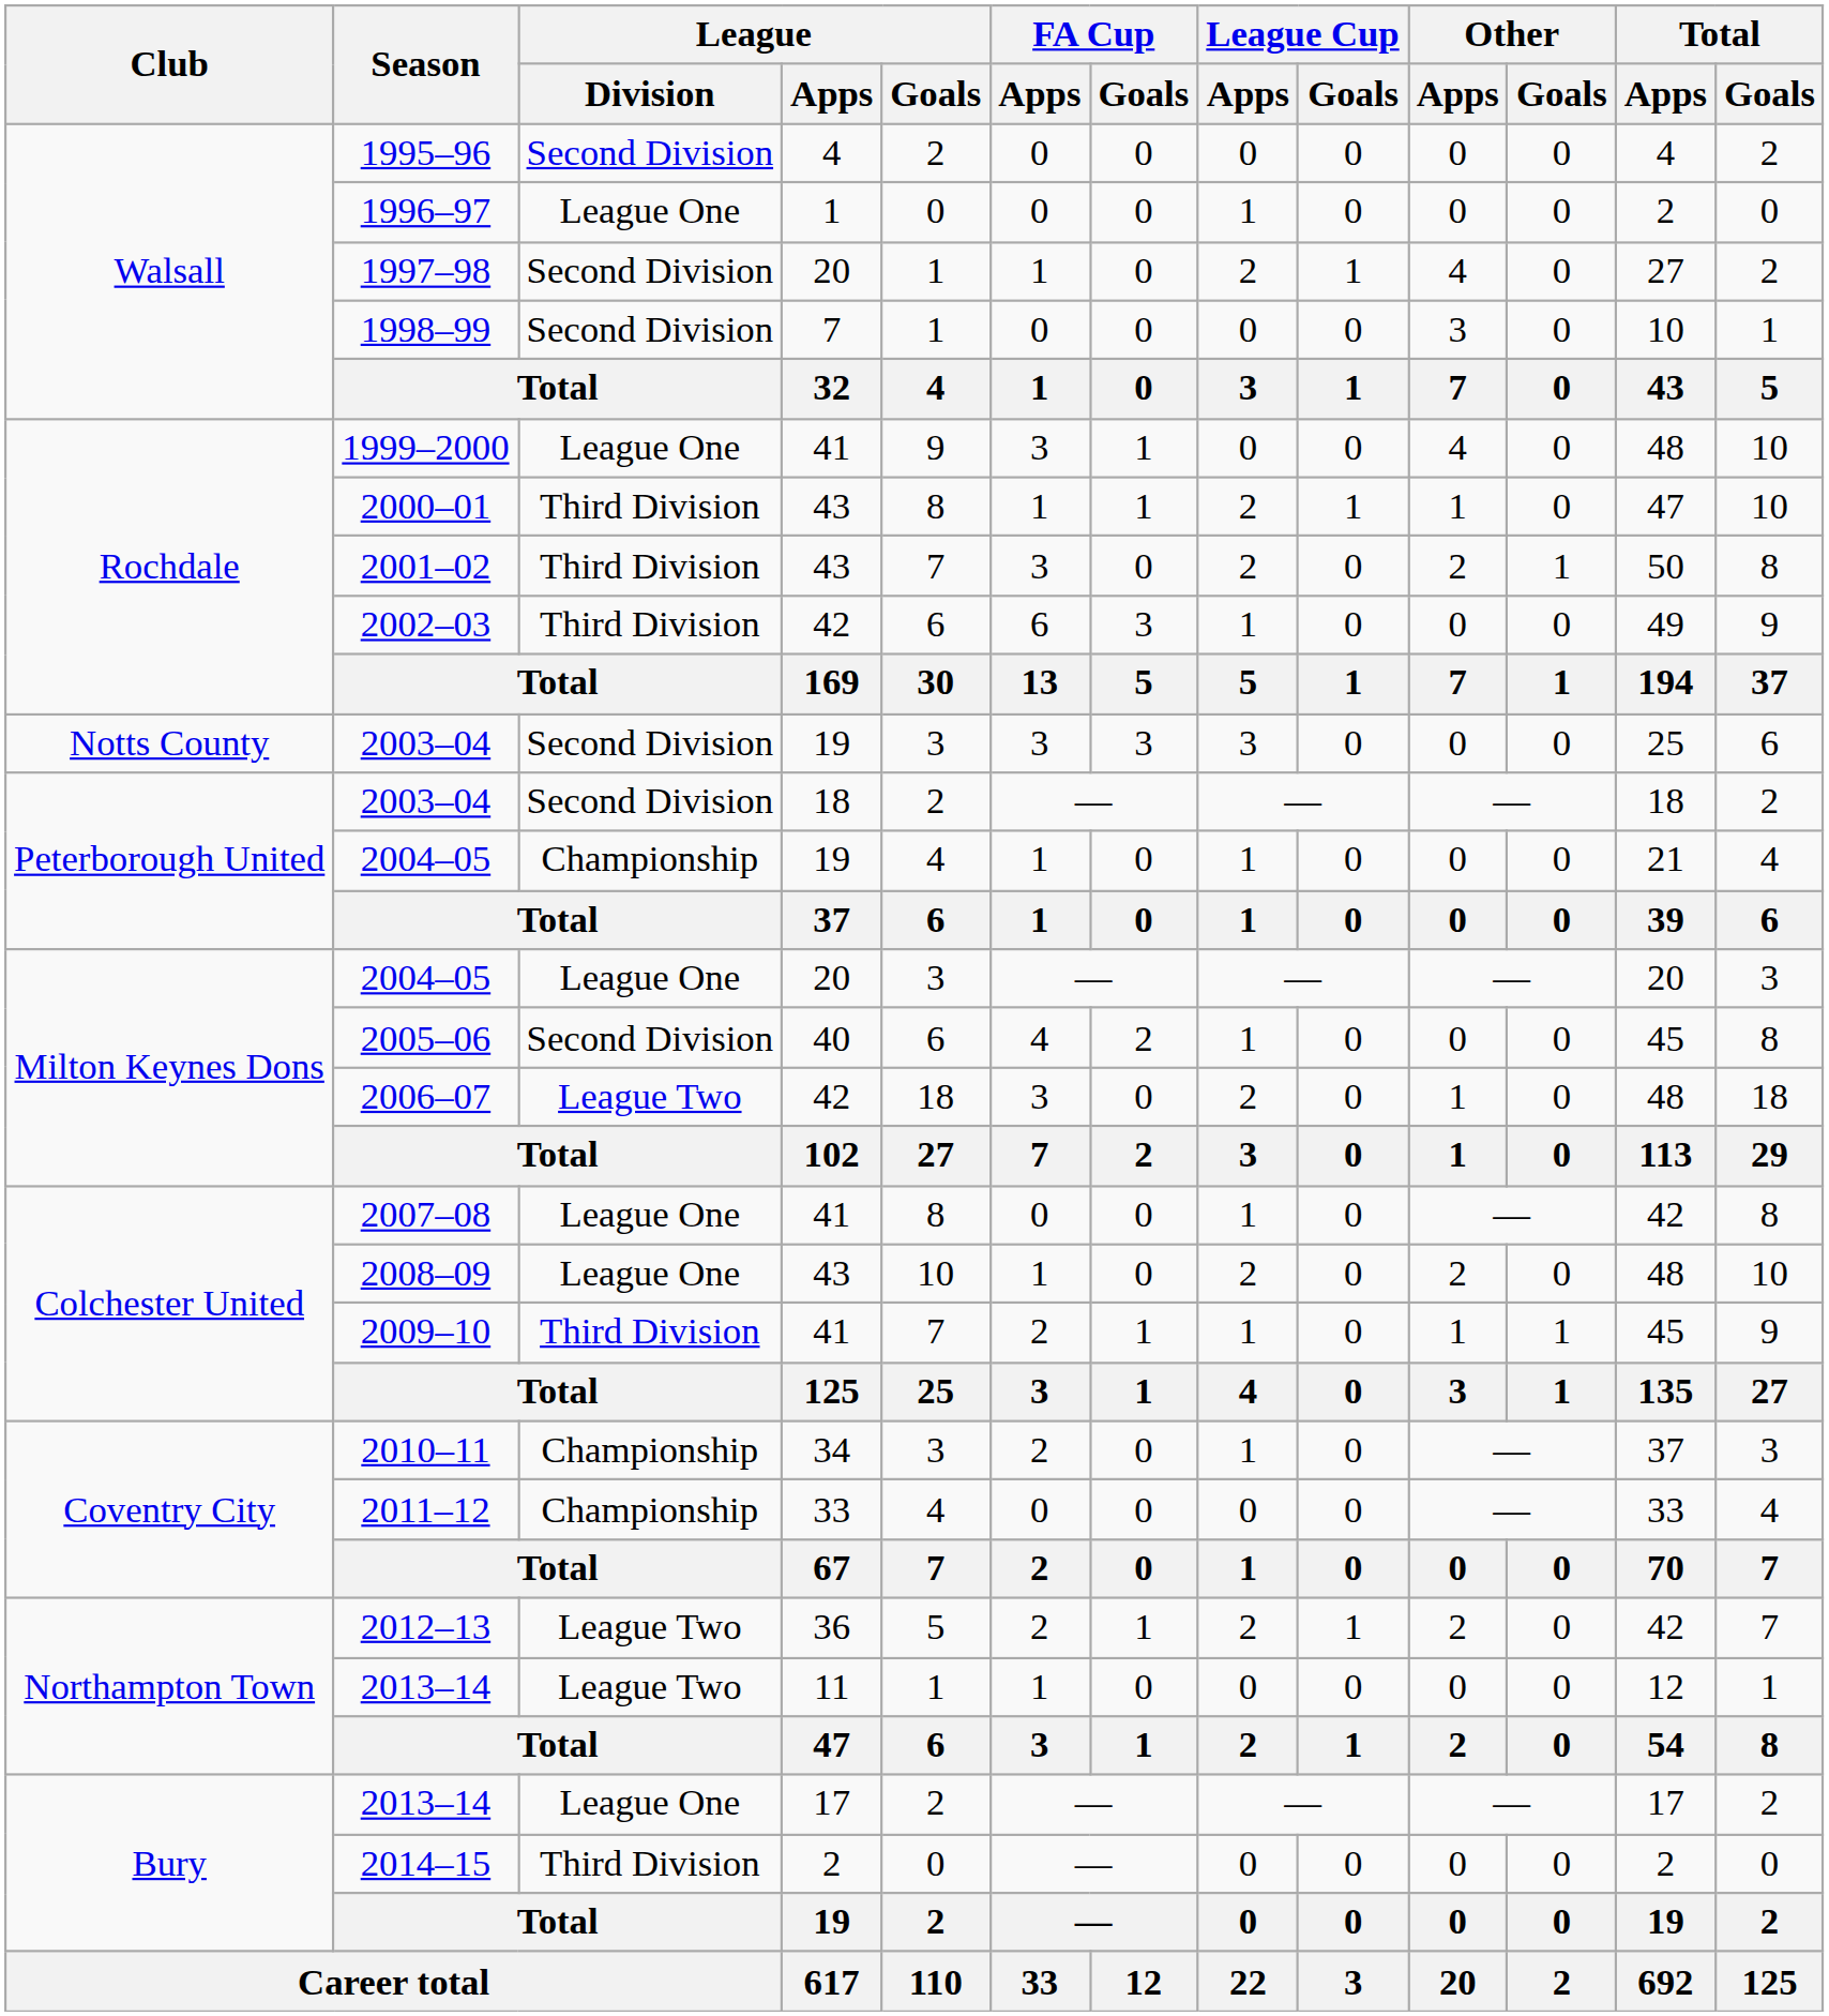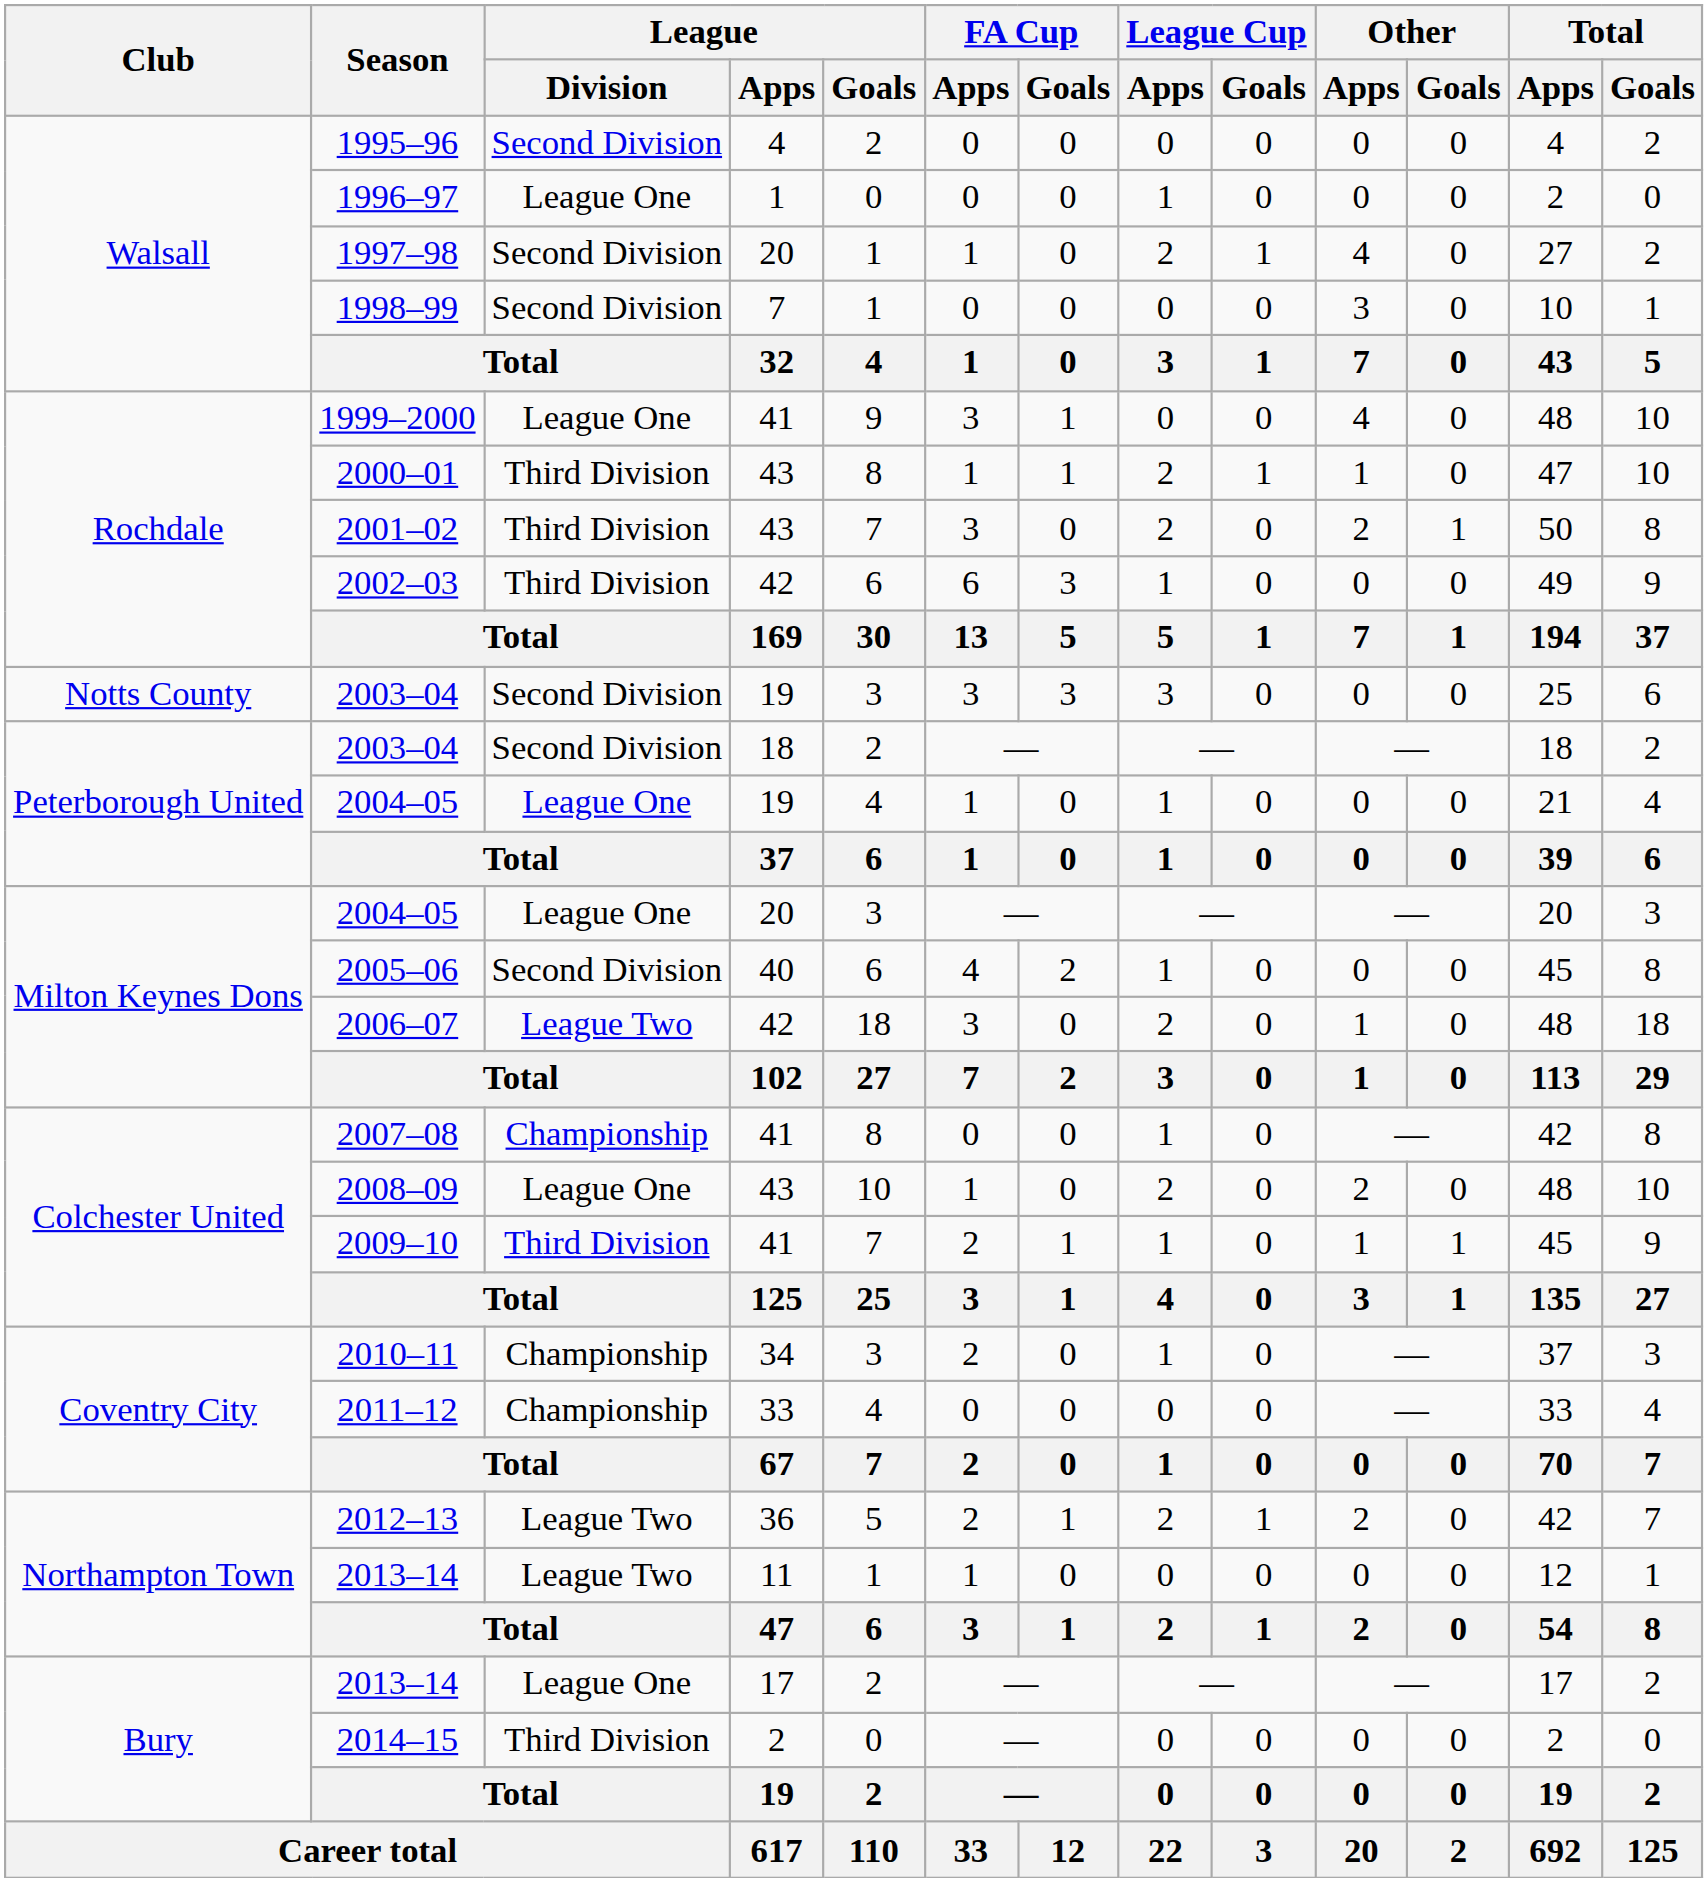2004–05 / 19 | League / Division: Championship -> League One
2007–08 | League / Division: League One -> Championship
